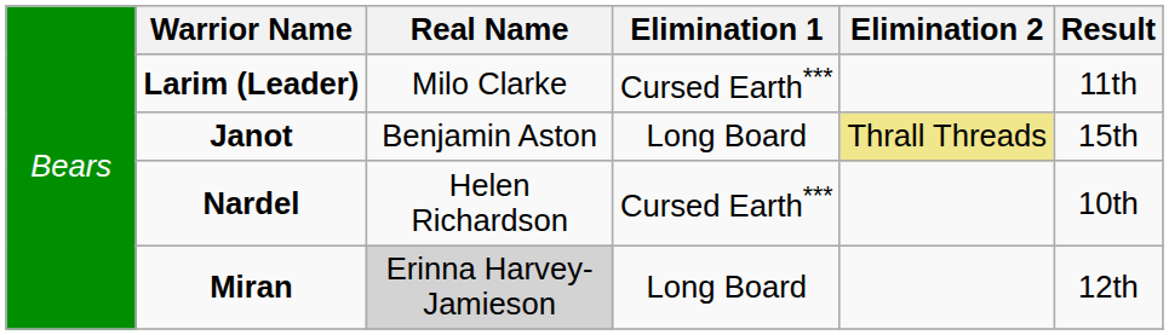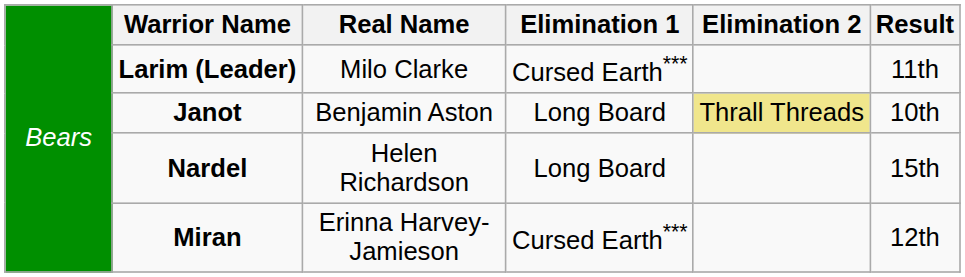Janot | column 6: 15th -> 10th
Nardel | column 4: Cursed Earth*** -> Long Board
Nardel | column 6: 10th -> 15th
Miran | column 3: lightgrey background -> no background
Miran | column 4: Long Board -> Cursed Earth***
